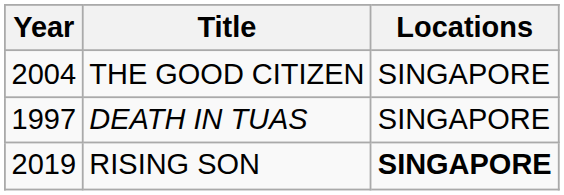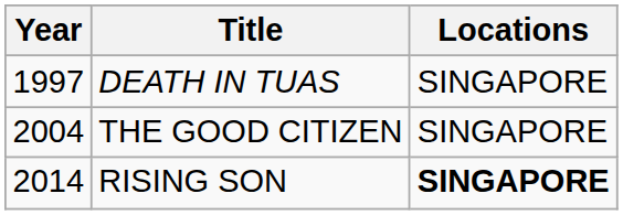rows swapped: DEATH IN TUAS <-> THE GOOD CITIZEN
RISING SON | Year: 2019 -> 2014
